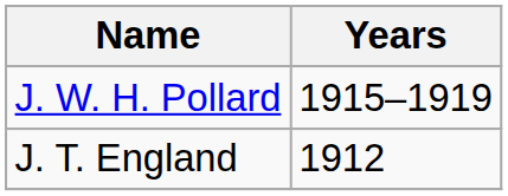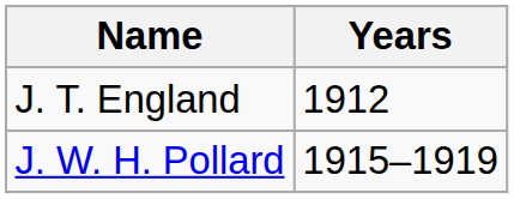rows swapped: J. T. England <-> J. W. H. Pollard
